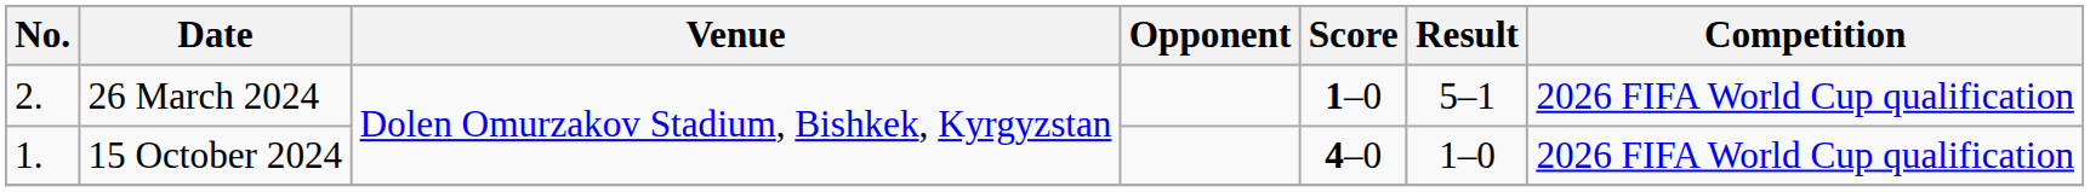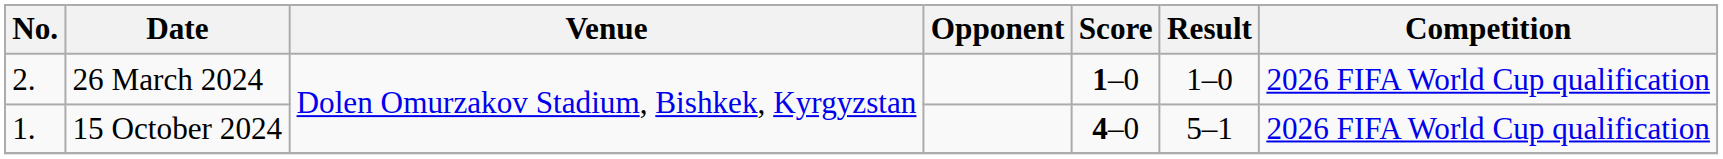26 March 2024 | Result: 5–1 -> 1–0
15 October 2024 | Result: 1–0 -> 5–1
